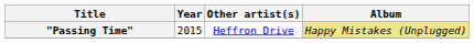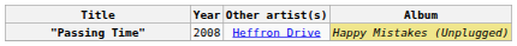"Passing Time" | Year: 2015 -> 2008
